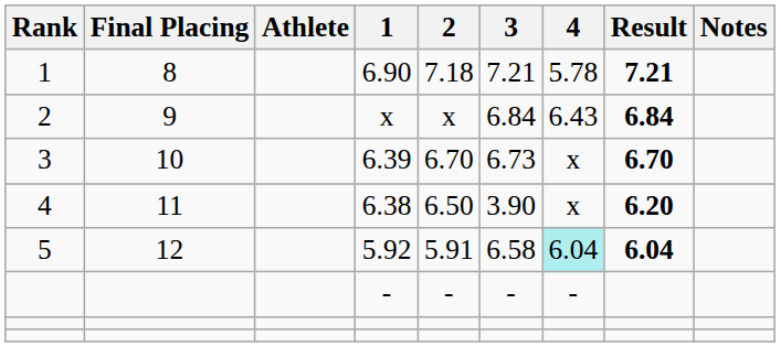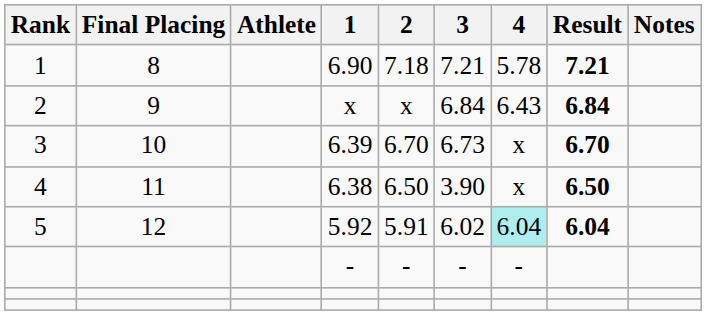6.38 | Result: 6.20 -> 6.50
5.92 | 3: 6.58 -> 6.02
